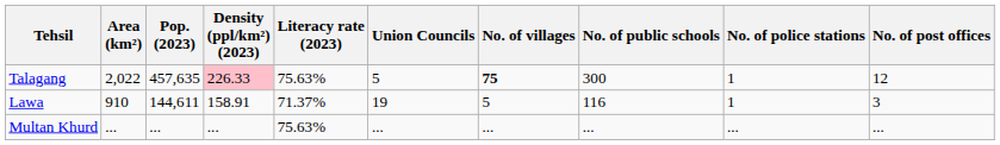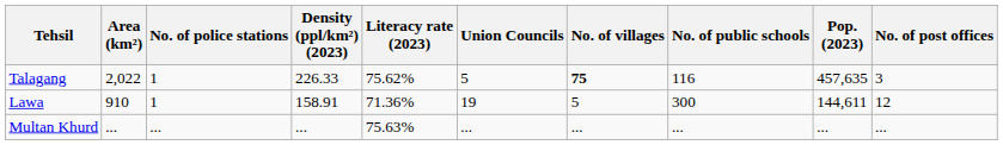columns swapped: Pop. (2023) <-> No. of police stations
Talagang | Density (ppl/km²) (2023): pink background -> no background
Talagang | Literacy rate (2023): 75.63% -> 75.62%
Talagang | No. of public schools: 300 -> 116
Talagang | No. of post offices: 12 -> 3
Lawa | Literacy rate (2023): 71.37% -> 71.36%
Lawa | No. of public schools: 116 -> 300
Lawa | No. of post offices: 3 -> 12
